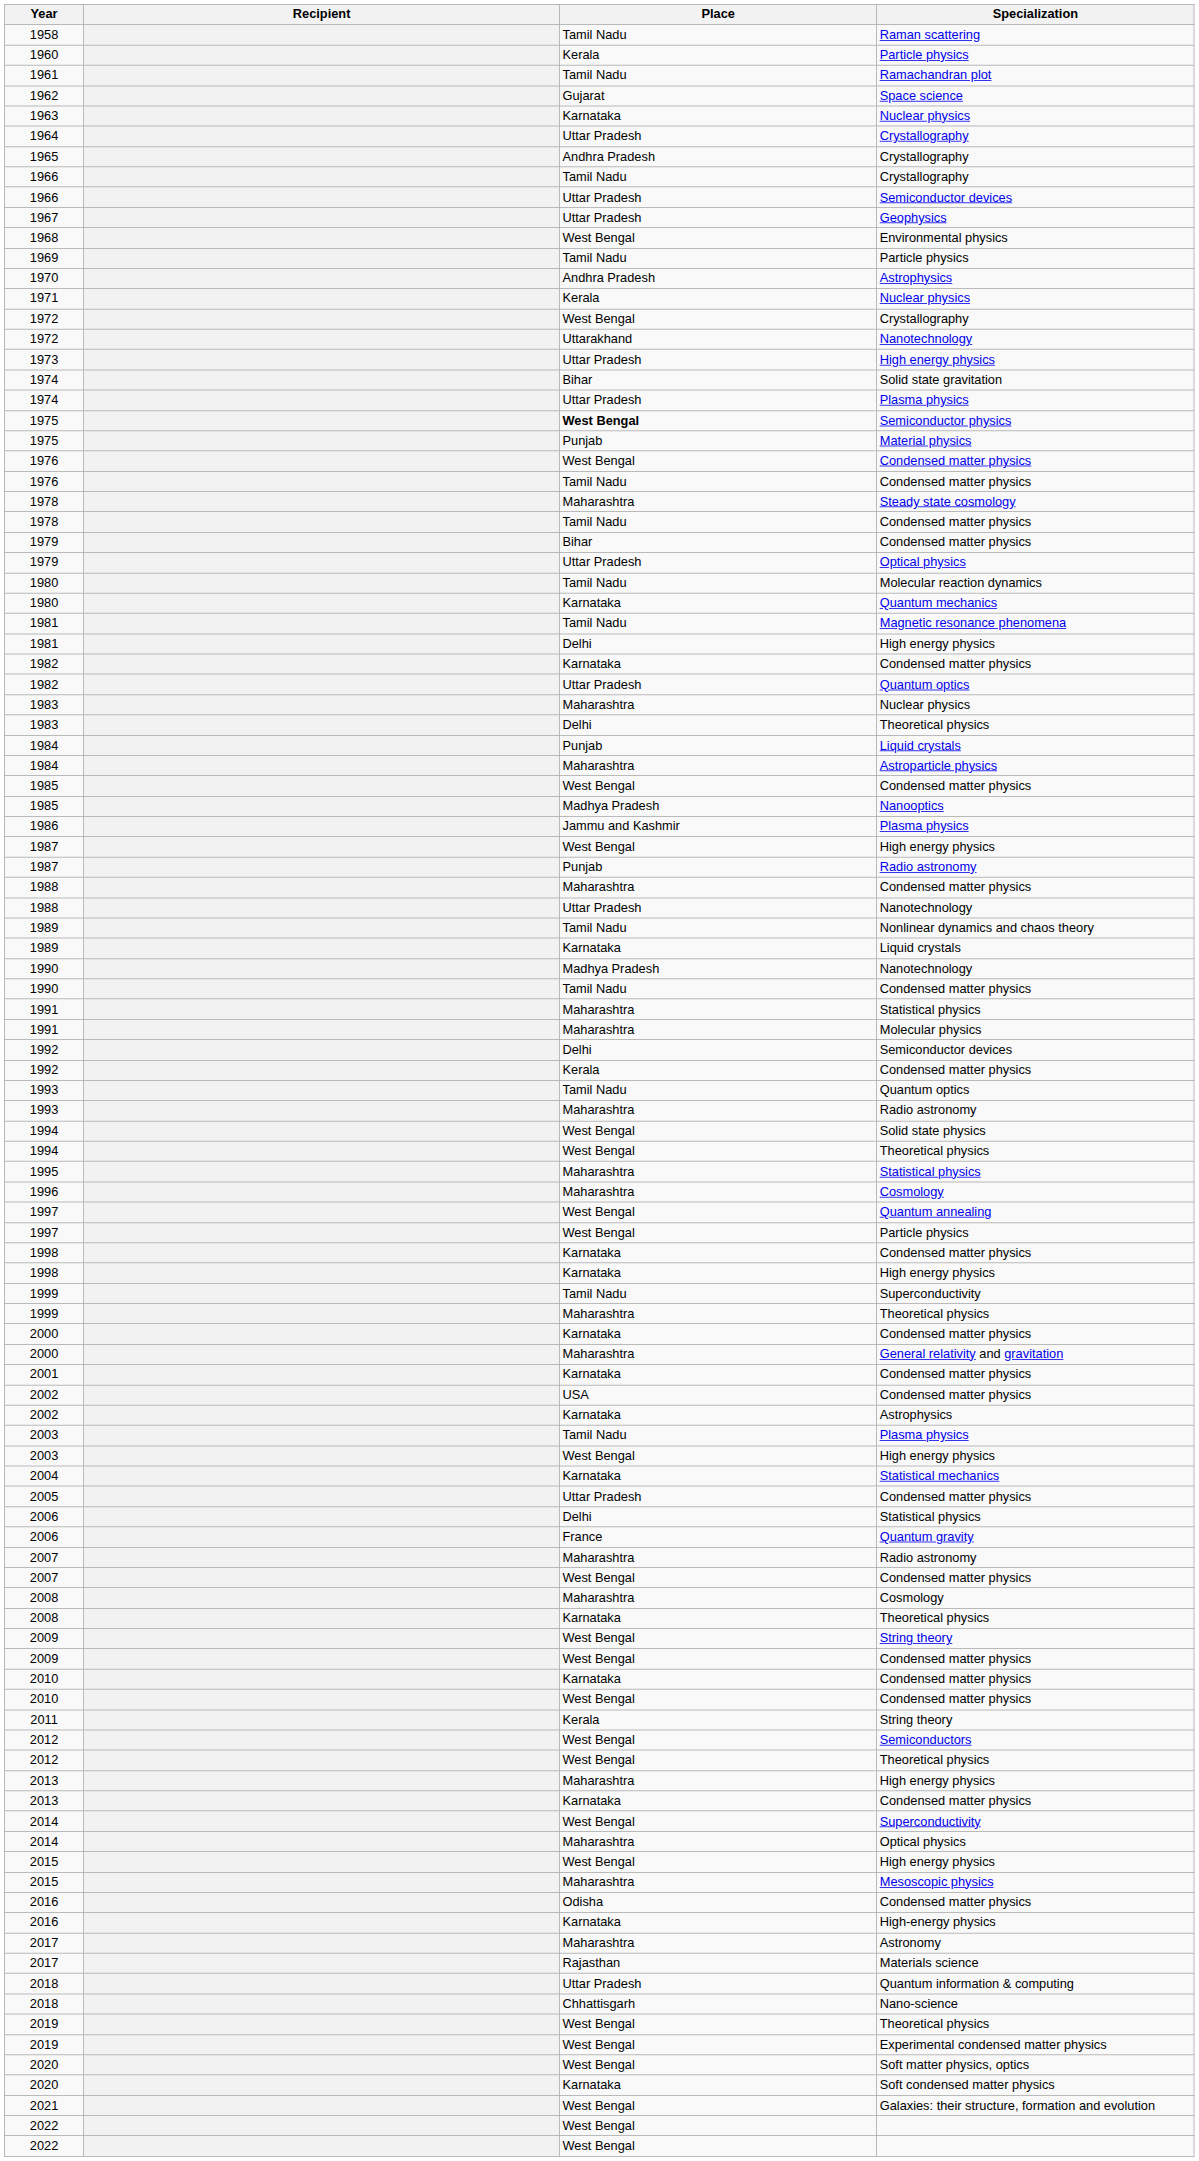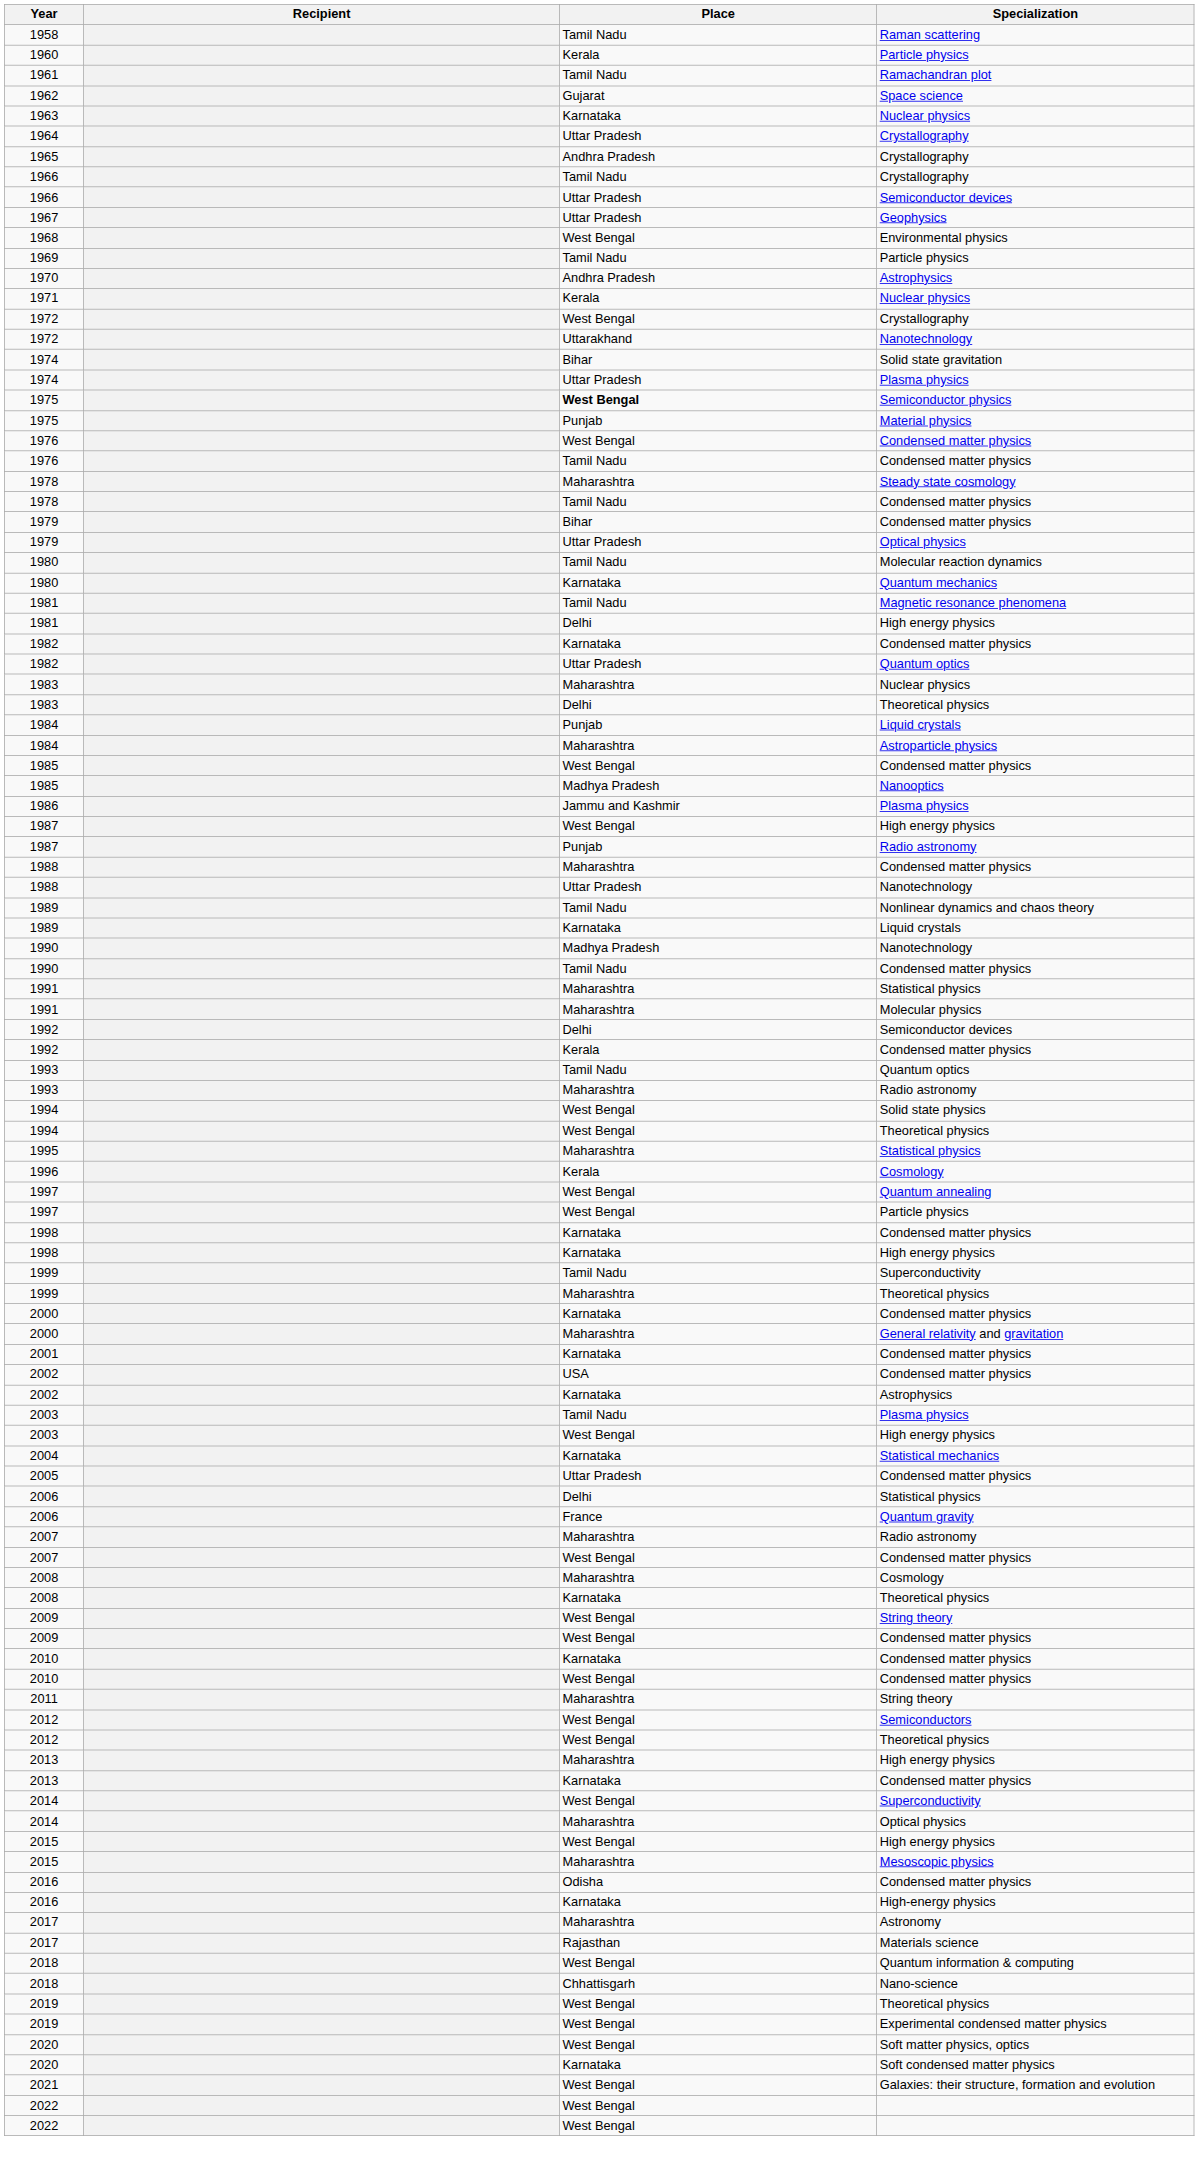- row: 1973 | Uttar Pradesh | High energy physics
1996 | Place: Maharashtra -> Kerala
2011 | Place: Kerala -> Maharashtra
2018 / Quantum information & computing | Place: Uttar Pradesh -> West Bengal
